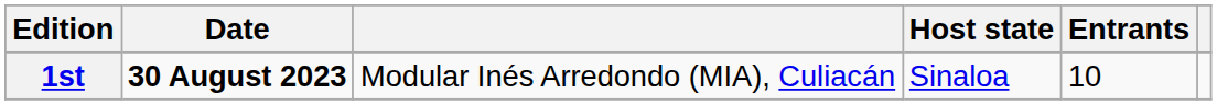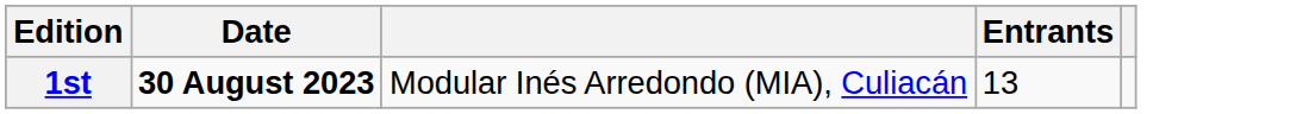- column: Host state | Sinaloa
1st | Entrants: 10 -> 13
